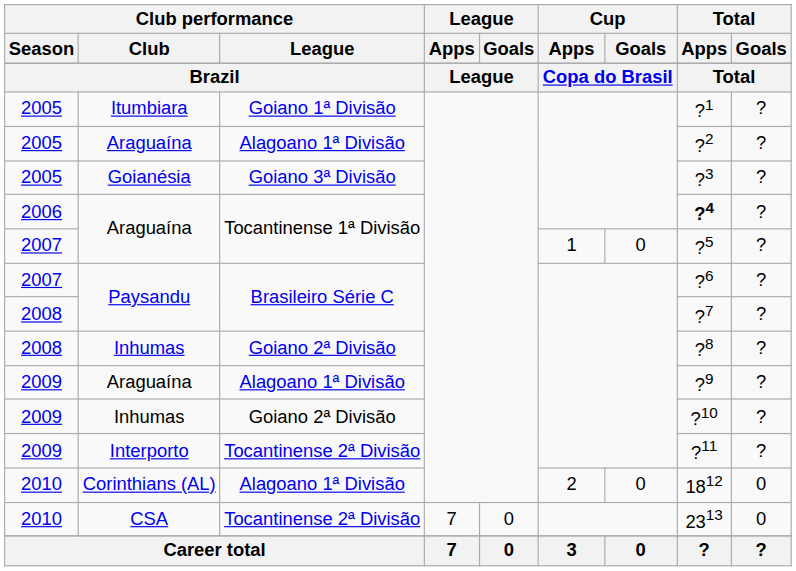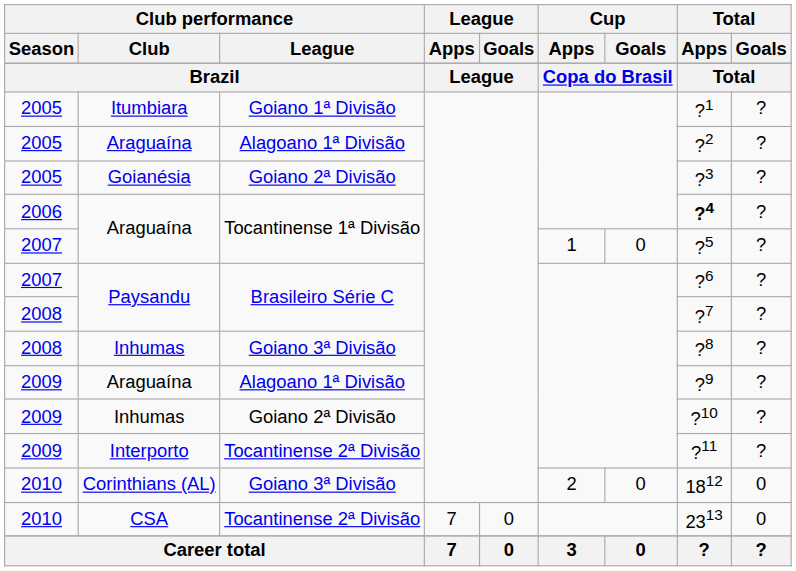Goianésia | Club performance / League: Goiano 3ª Divisão -> Goiano 2ª Divisão
2008 / Inhumas | Club performance / League: Goiano 2ª Divisão -> Goiano 3ª Divisão
Corinthians (AL) | Club performance / League: Alagoano 1ª Divisão -> Goiano 3ª Divisão
